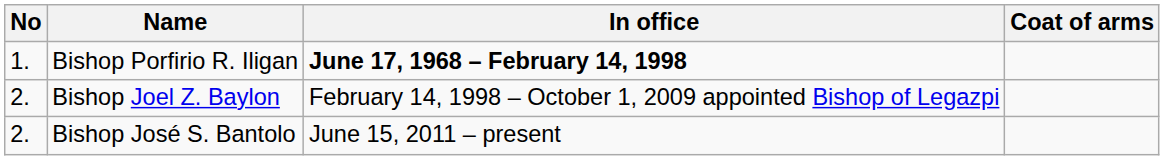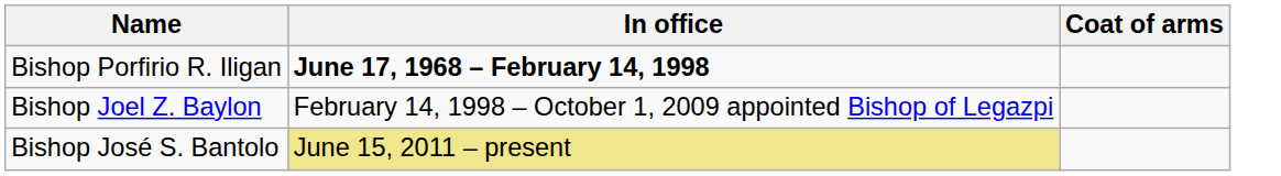- column: No | 1. | 2. | 2.
Bishop José S. Bantolo | In office: no background -> khaki background
